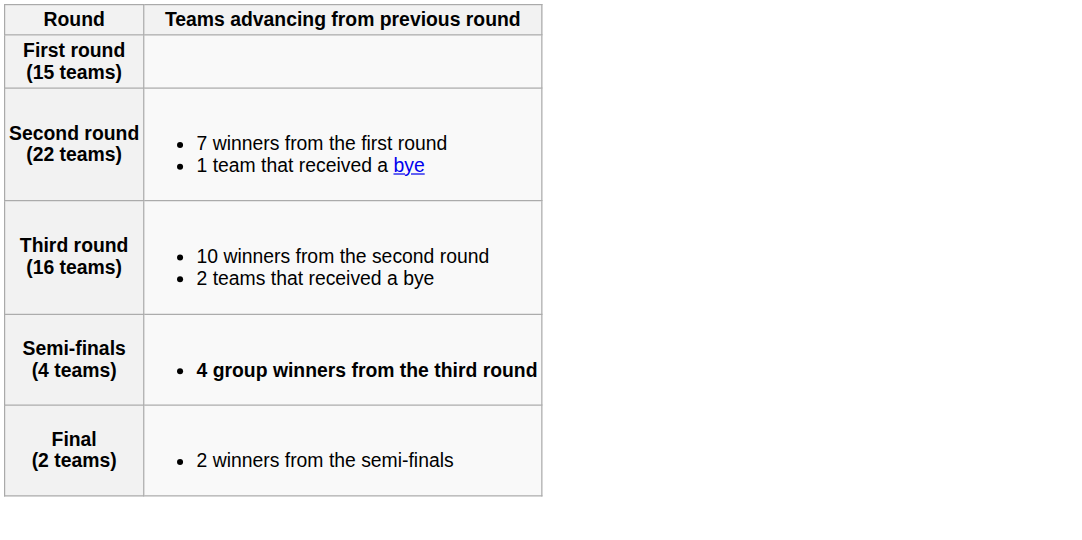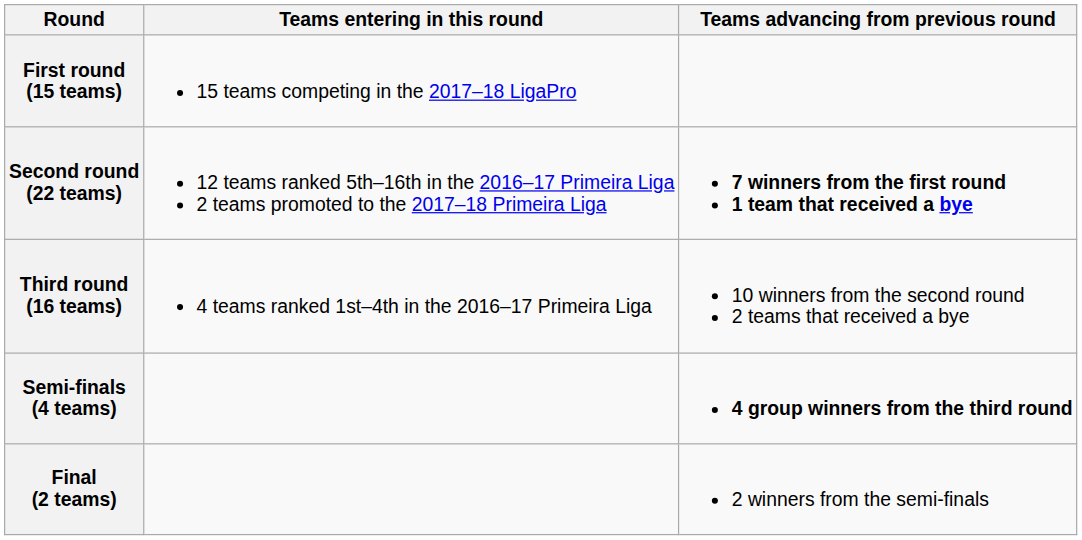+ column: Teams entering in this round | 15 teams competing in the 2017–18 LigaPro | 12 teams ranked 5th–16th in the 2016–17 Primeira Liga 2 teams promoted to the 2017–18 Primeira Liga | 4 teams ranked 1st–4th in the 2016–17 Primeira Liga
Second round (22 teams) | Teams advancing from previous round: normal -> bold
